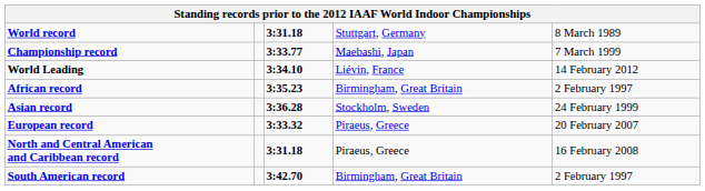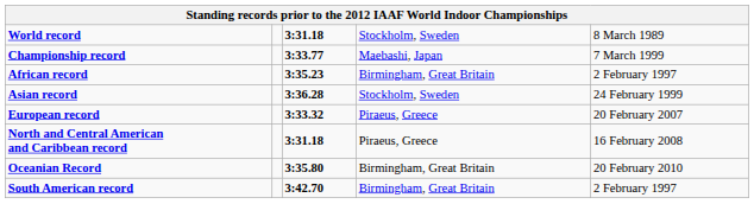World record | column 4: Stuttgart, Germany -> Stockholm, Sweden
- row: World Leading | 3:34.10 | Liévin, France | 14 February 2012
+ row: Oceanian Record | 3:35.80 | Birmingham, Great Britain | 20 February 2010
